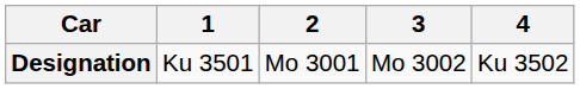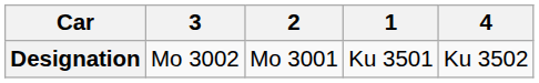columns swapped: 1 <-> 3
